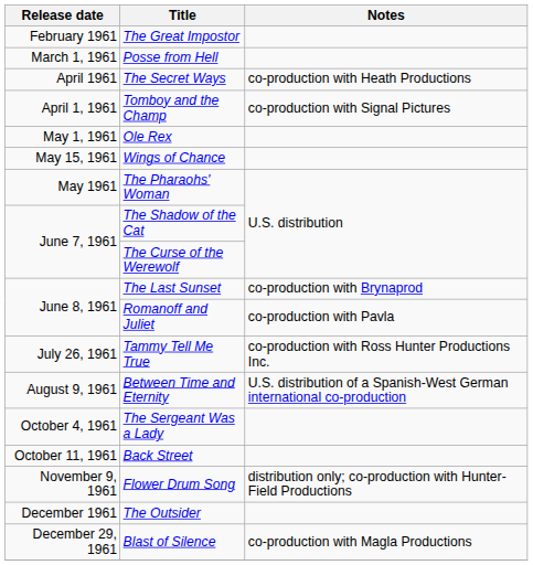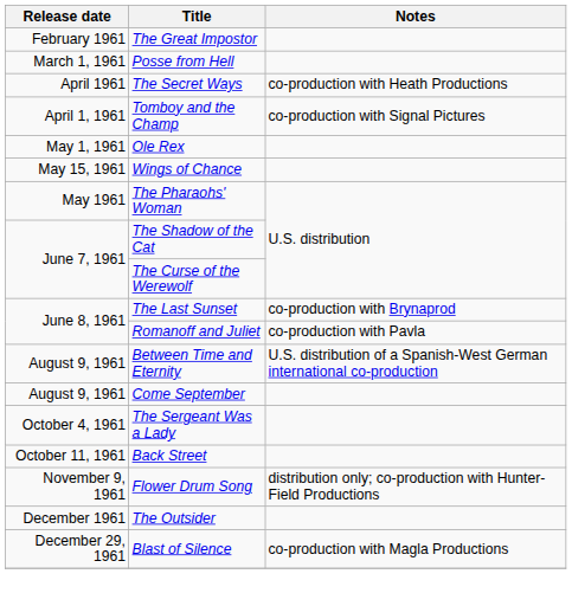- row: July 26, 1961 | Tammy Tell Me True | co-production with Ross Hunter Productions Inc.
+ row: August 9, 1961 | Come September
